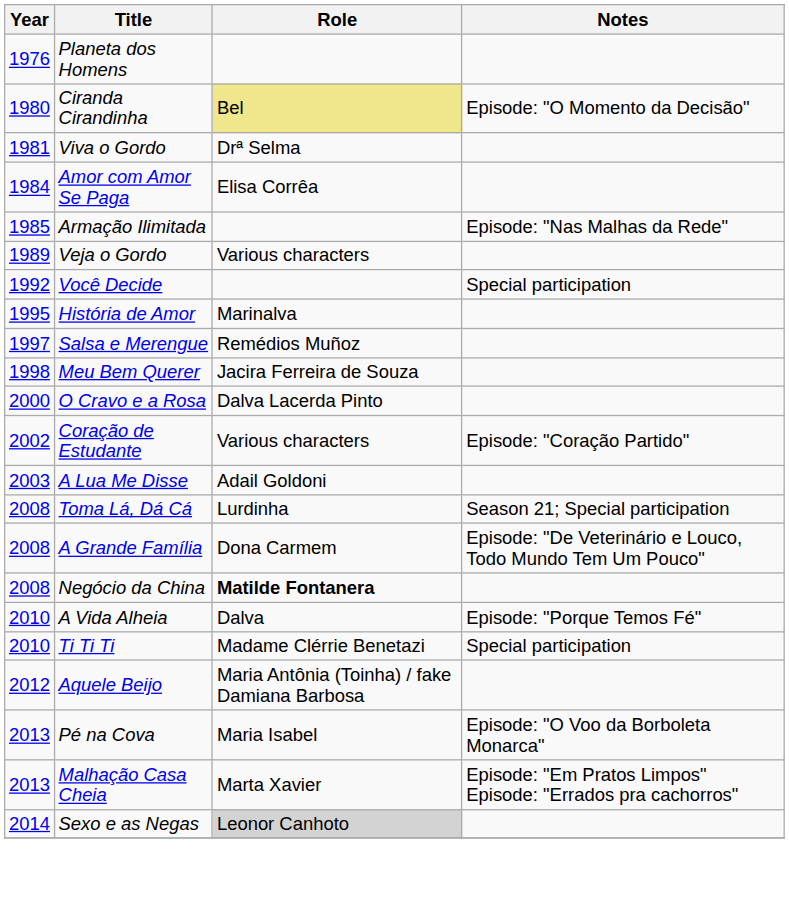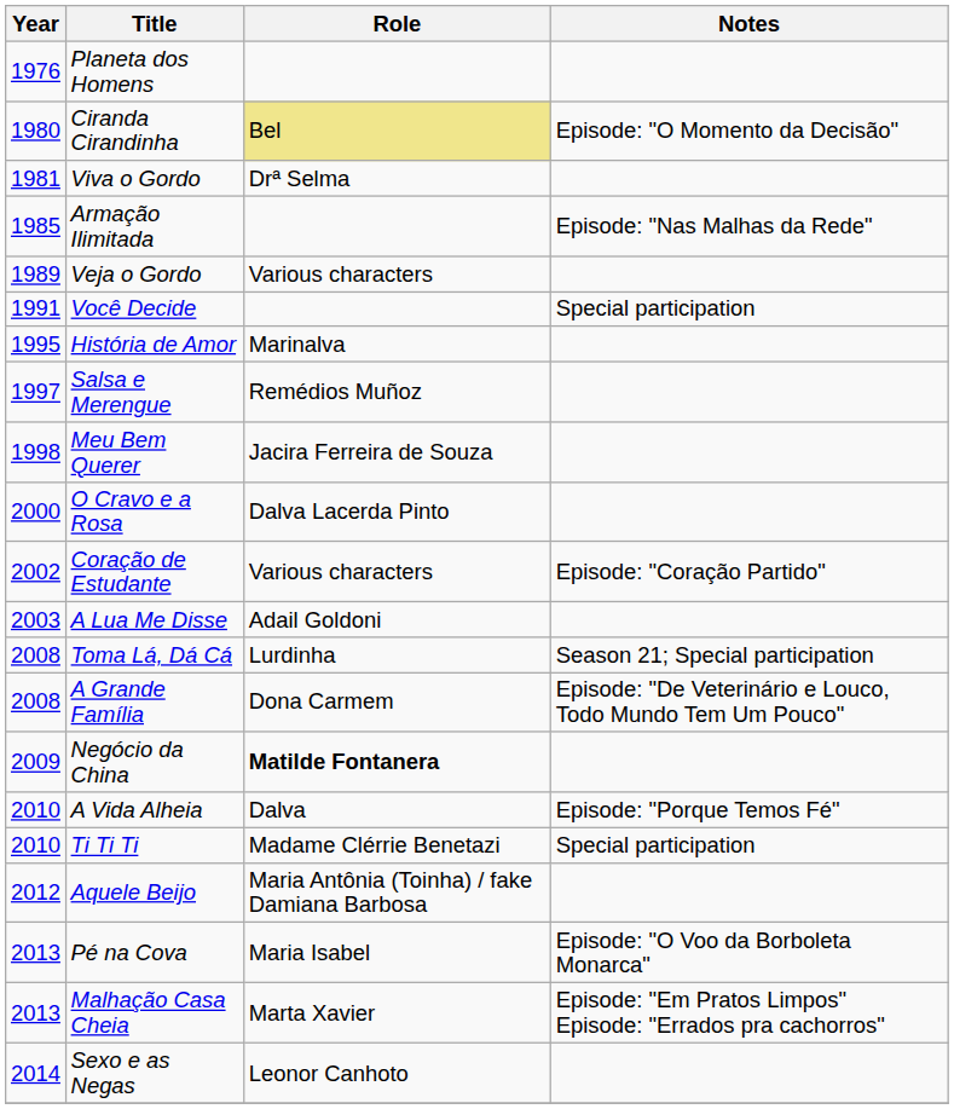- row: 1984 | Amor com Amor Se Paga | Elisa Corrêa
Você Decide | Year: 1992 -> 1991
Negócio da China | Year: 2008 -> 2009
Sexo e as Negas | Role: lightgrey background -> no background
